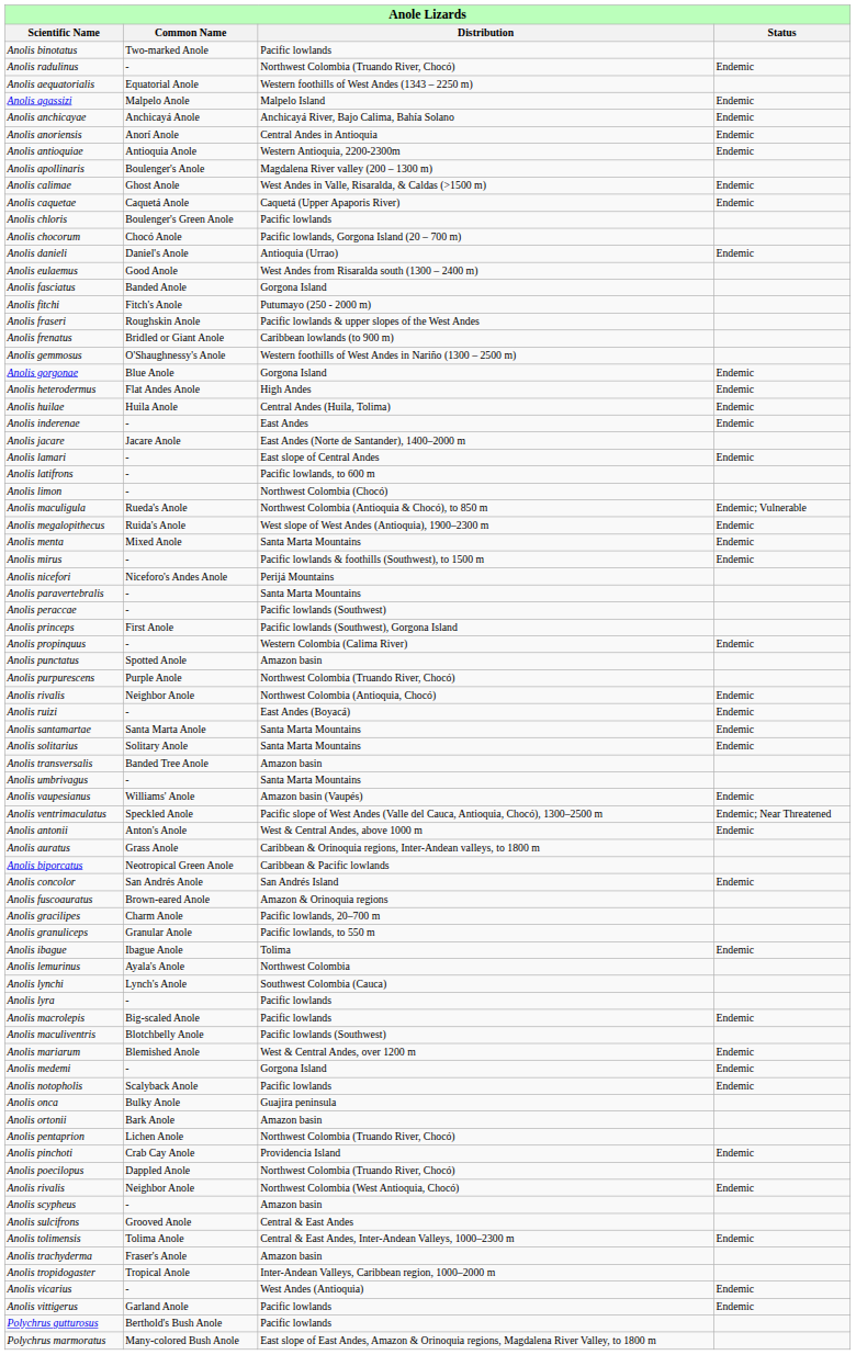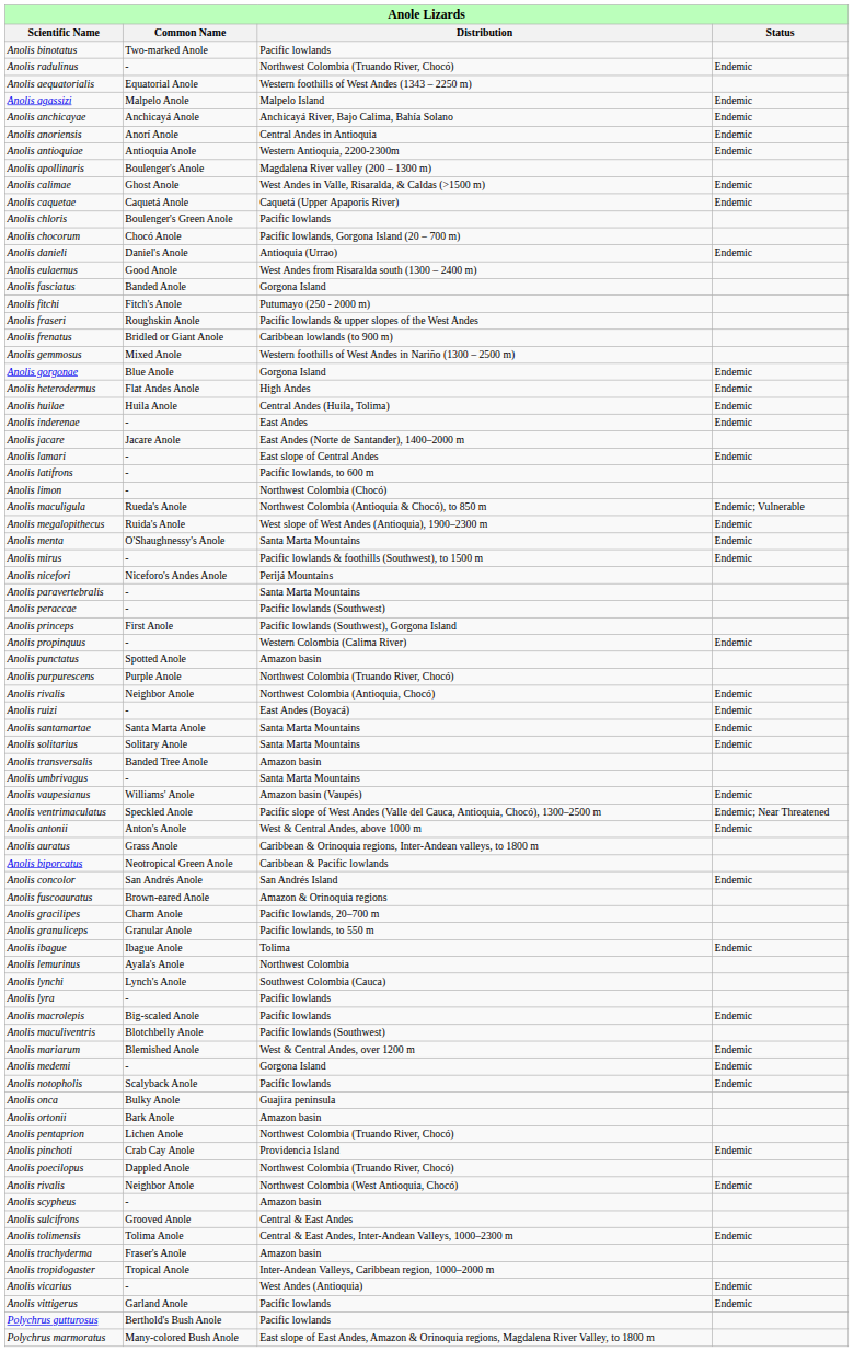Anolis gemmosus | column 2: O'Shaughnessy's Anole -> Mixed Anole
Anolis menta | column 2: Mixed Anole -> O'Shaughnessy's Anole
